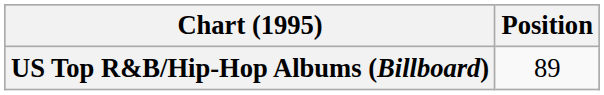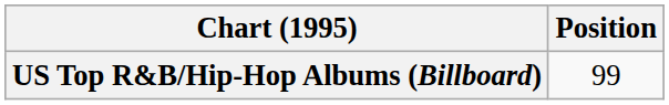US Top R&B/Hip-Hop Albums (Billboard) | Position: 89 -> 99
